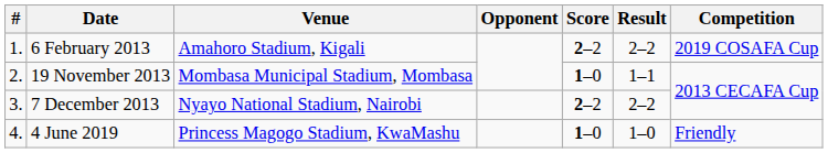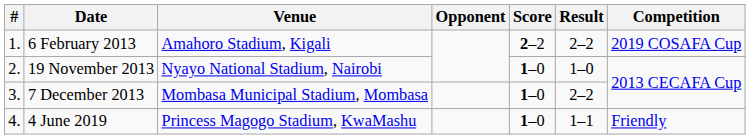19 November 2013 | Venue: Mombasa Municipal Stadium, Mombasa -> Nyayo National Stadium, Nairobi
19 November 2013 | Result: 1–1 -> 1–0
7 December 2013 | Venue: Nyayo National Stadium, Nairobi -> Mombasa Municipal Stadium, Mombasa
7 December 2013 | Score: 2–2 -> 1–0
4 June 2019 | Result: 1–0 -> 1–1
